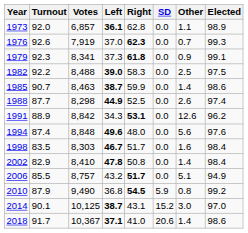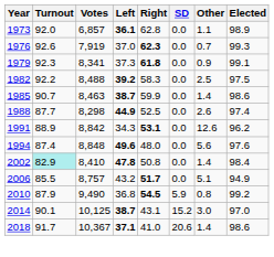1982 | Left: 39.0 -> 39.2
- row: 1998 | 83.5 | 8,303 | 46.7 | 51.7 | 0.0 | 1.6 | 98.4
2002 | Turnout: no background -> paleturquoise background
